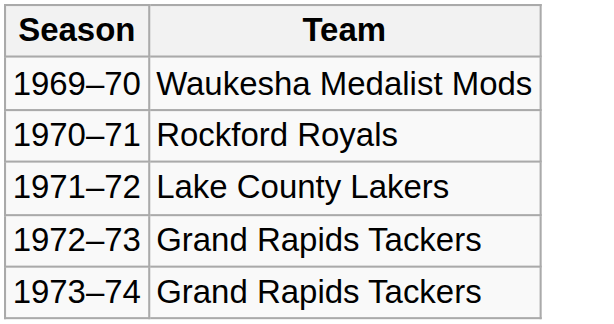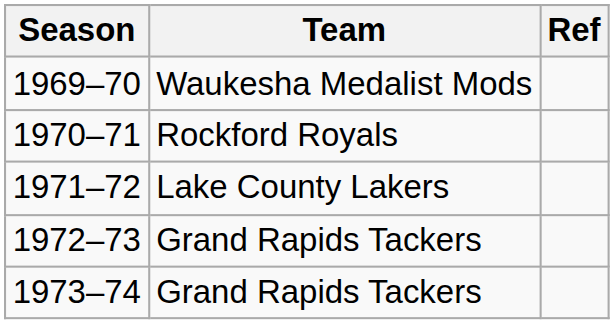+ column: Ref
